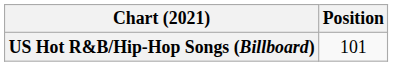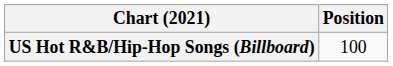US Hot R&B/Hip-Hop Songs (Billboard) | Position: 101 -> 100
